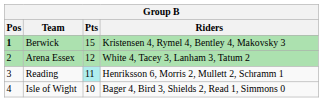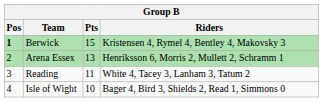Arena Essex | Pts: 12 -> 13
Arena Essex | Riders: White 4, Tacey 3, Lanham 3, Tatum 2 -> Henriksson 6, Morris 2, Mullett 2, Schramm 1
Reading | Pts: paleturquoise background -> no background
Reading | Riders: Henriksson 6, Morris 2, Mullett 2, Schramm 1 -> White 4, Tacey 3, Lanham 3, Tatum 2
